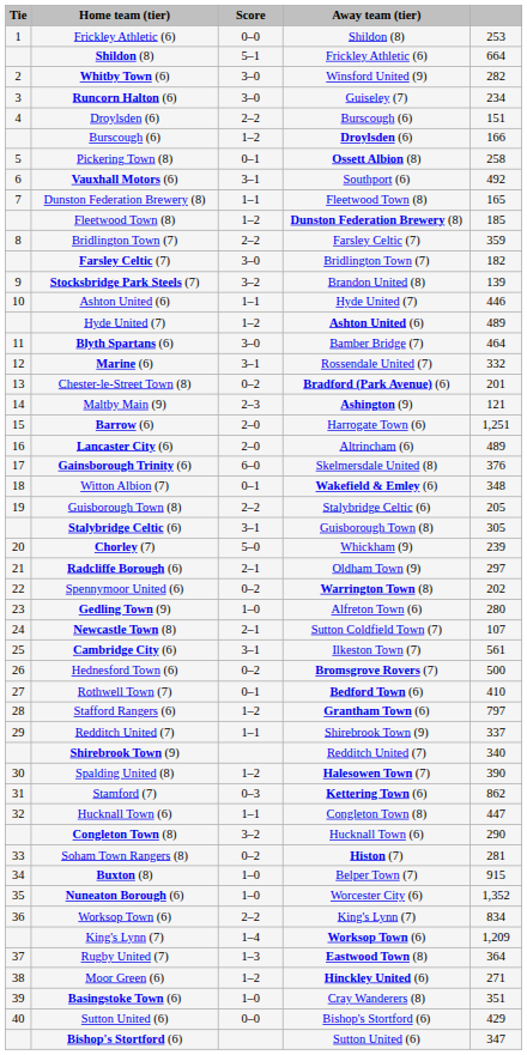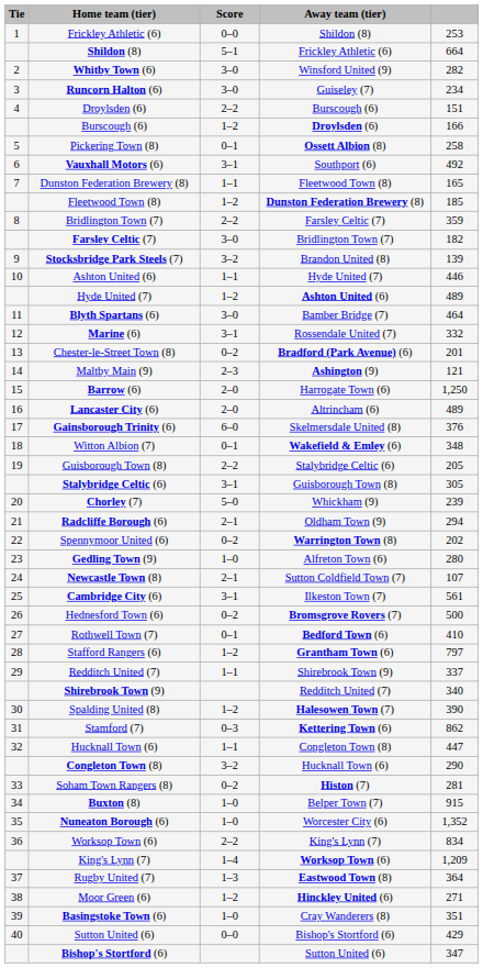Barrow (6) | column 5: 1,251 -> 1,250
Radcliffe Borough (6) | column 5: 297 -> 294
